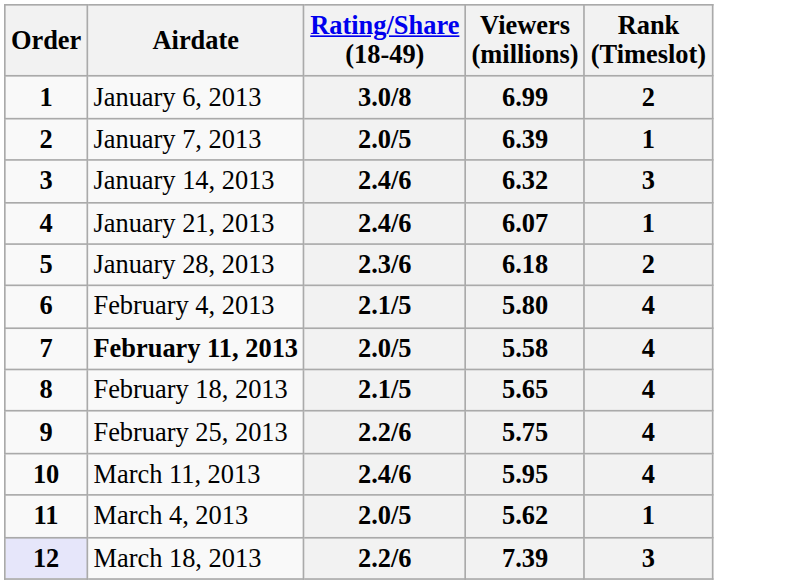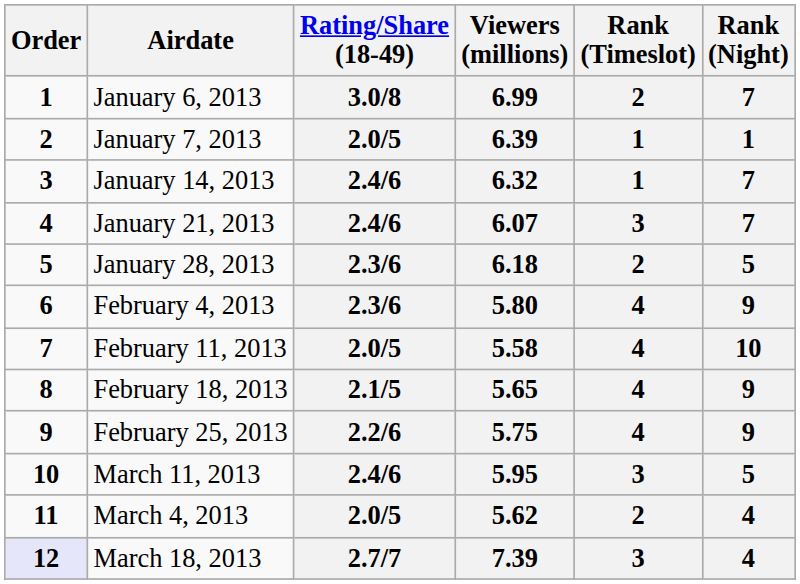+ column: Rank (Night) | 7 | 1 | 7 | 7 | 5 | 9 | 10 | 9 | 9 | 5 | 4 | 4
6.32 | Rank (Timeslot): 3 -> 1
6.07 | Rank (Timeslot): 1 -> 3
5.80 | Rating/Share (18-49): 2.1/5 -> 2.3/6
5.58 | Airdate: bold -> normal
5.95 | Rank (Timeslot): 4 -> 3
5.62 | Rank (Timeslot): 1 -> 2
7.39 | Rating/Share (18-49): 2.2/6 -> 2.7/7
